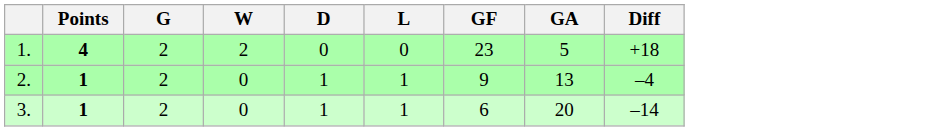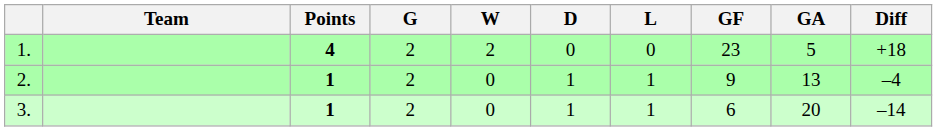+ column: Team
